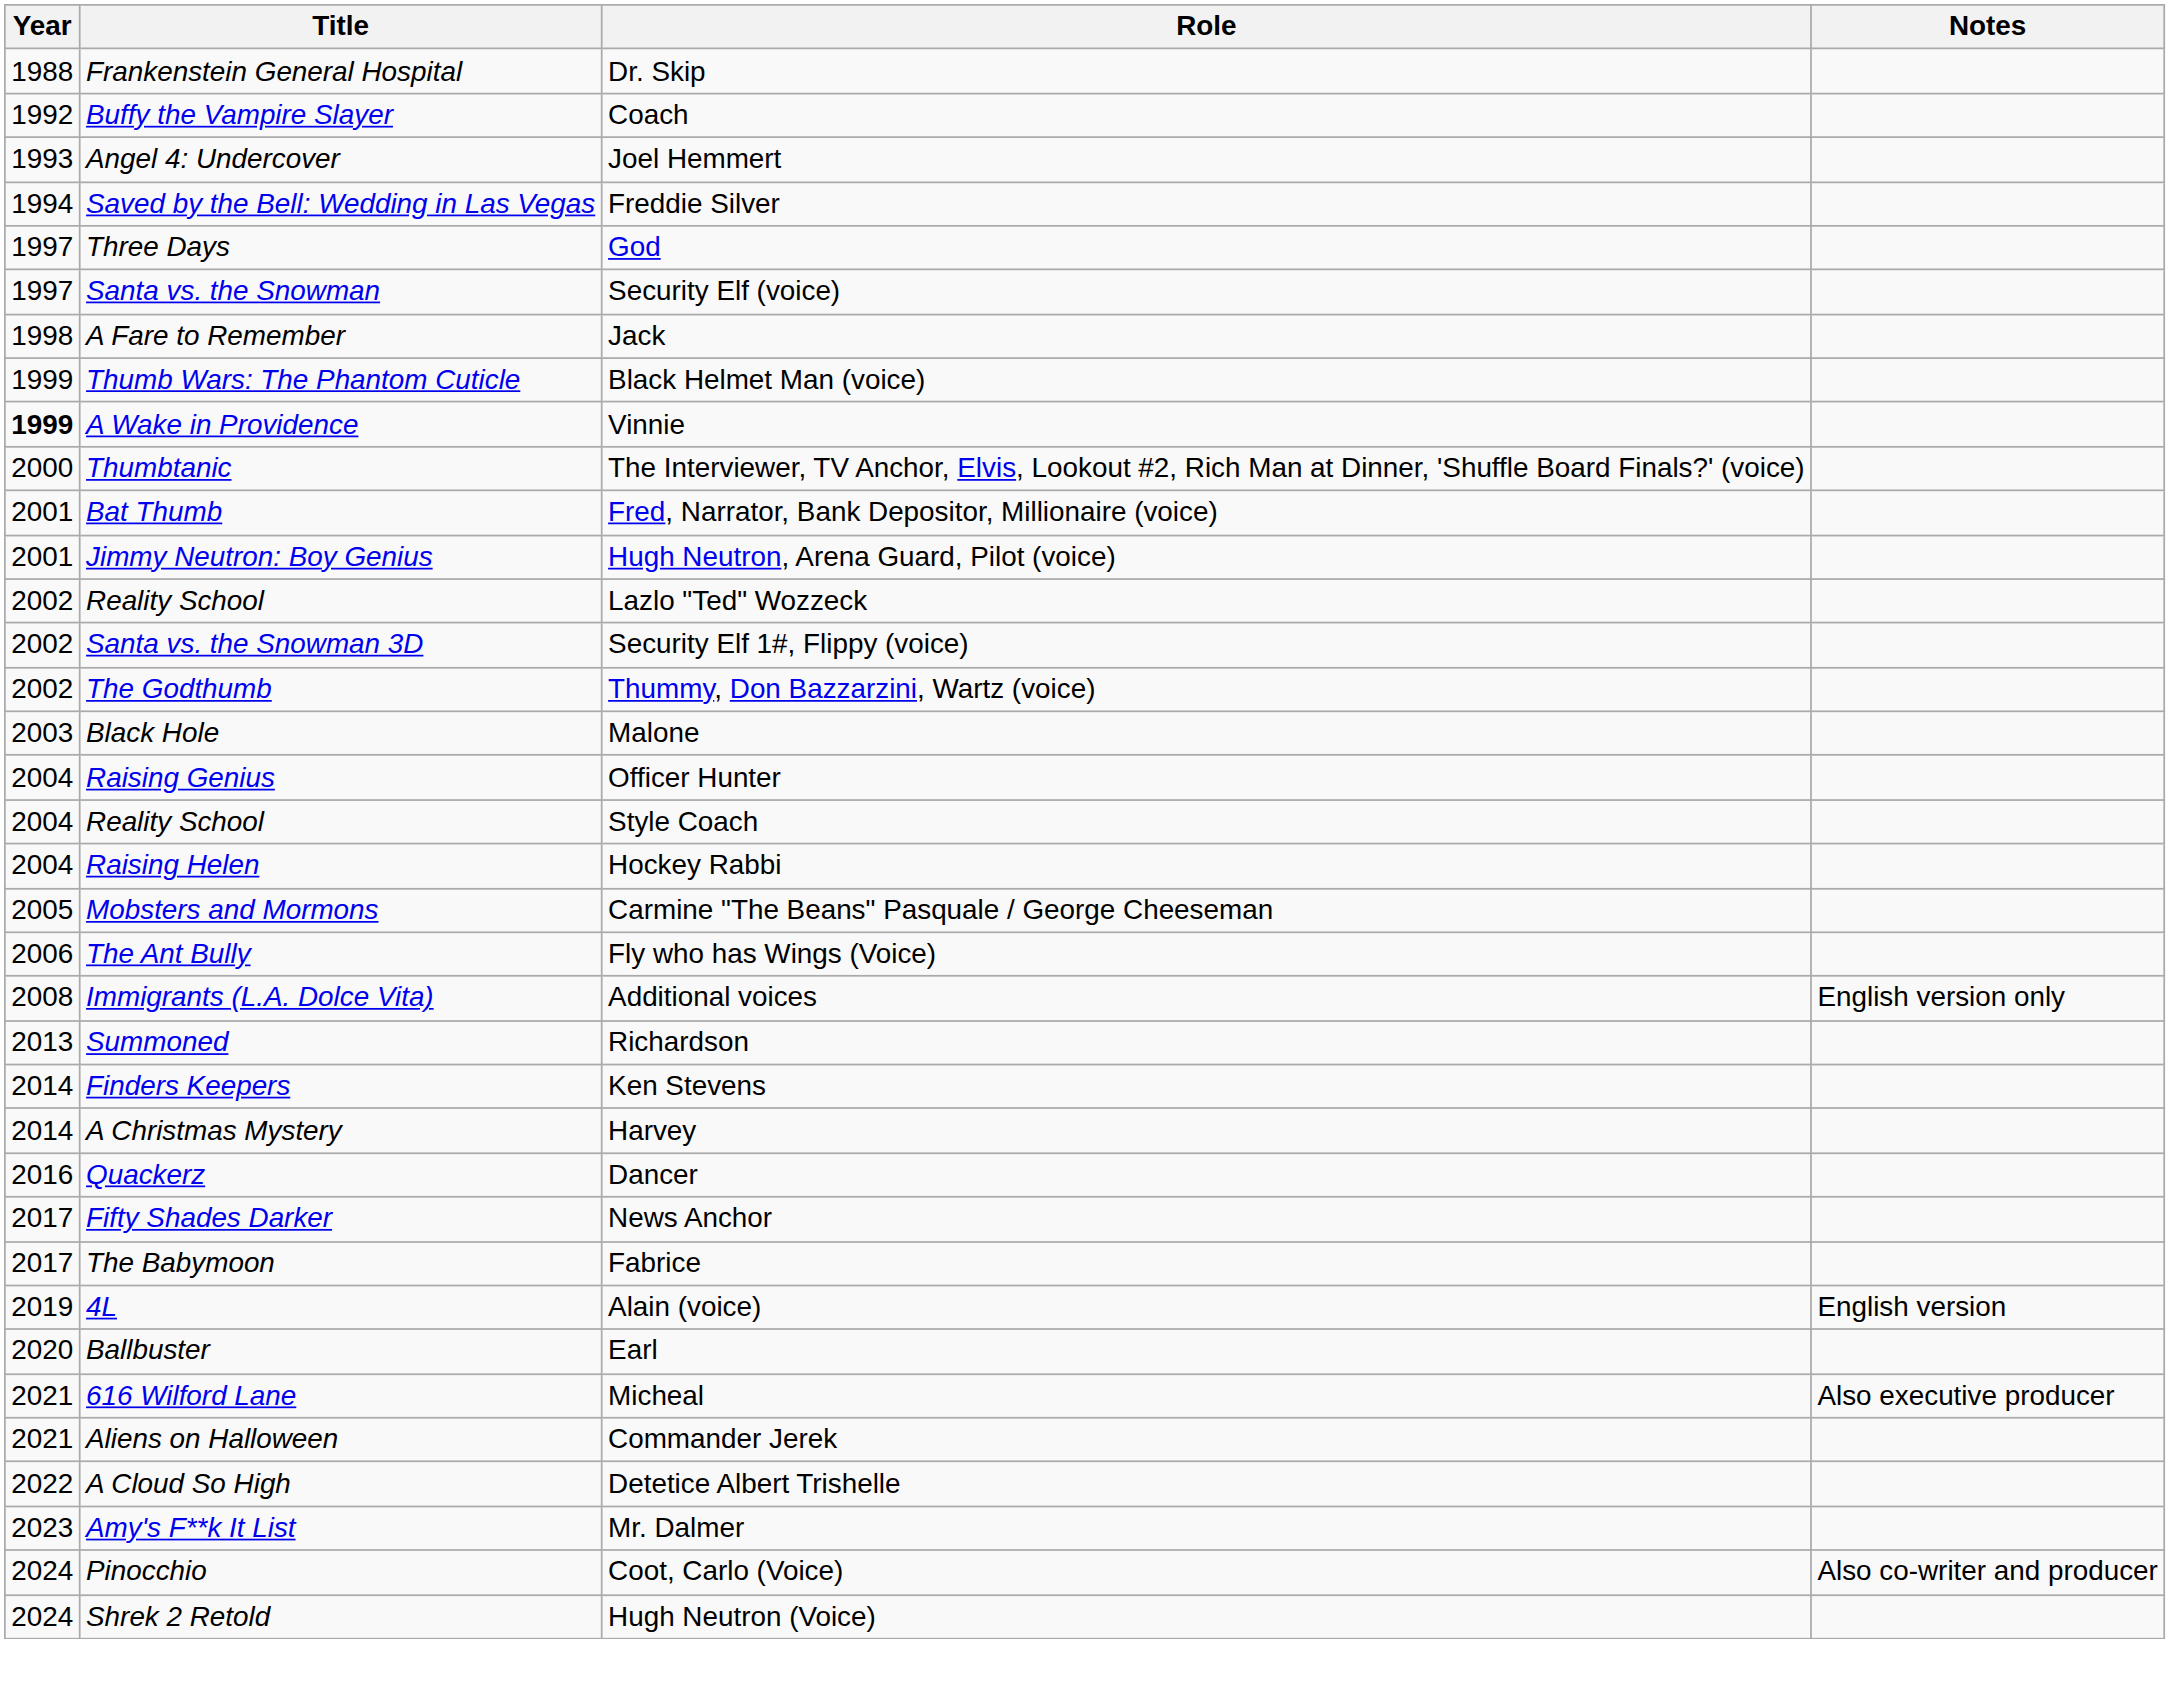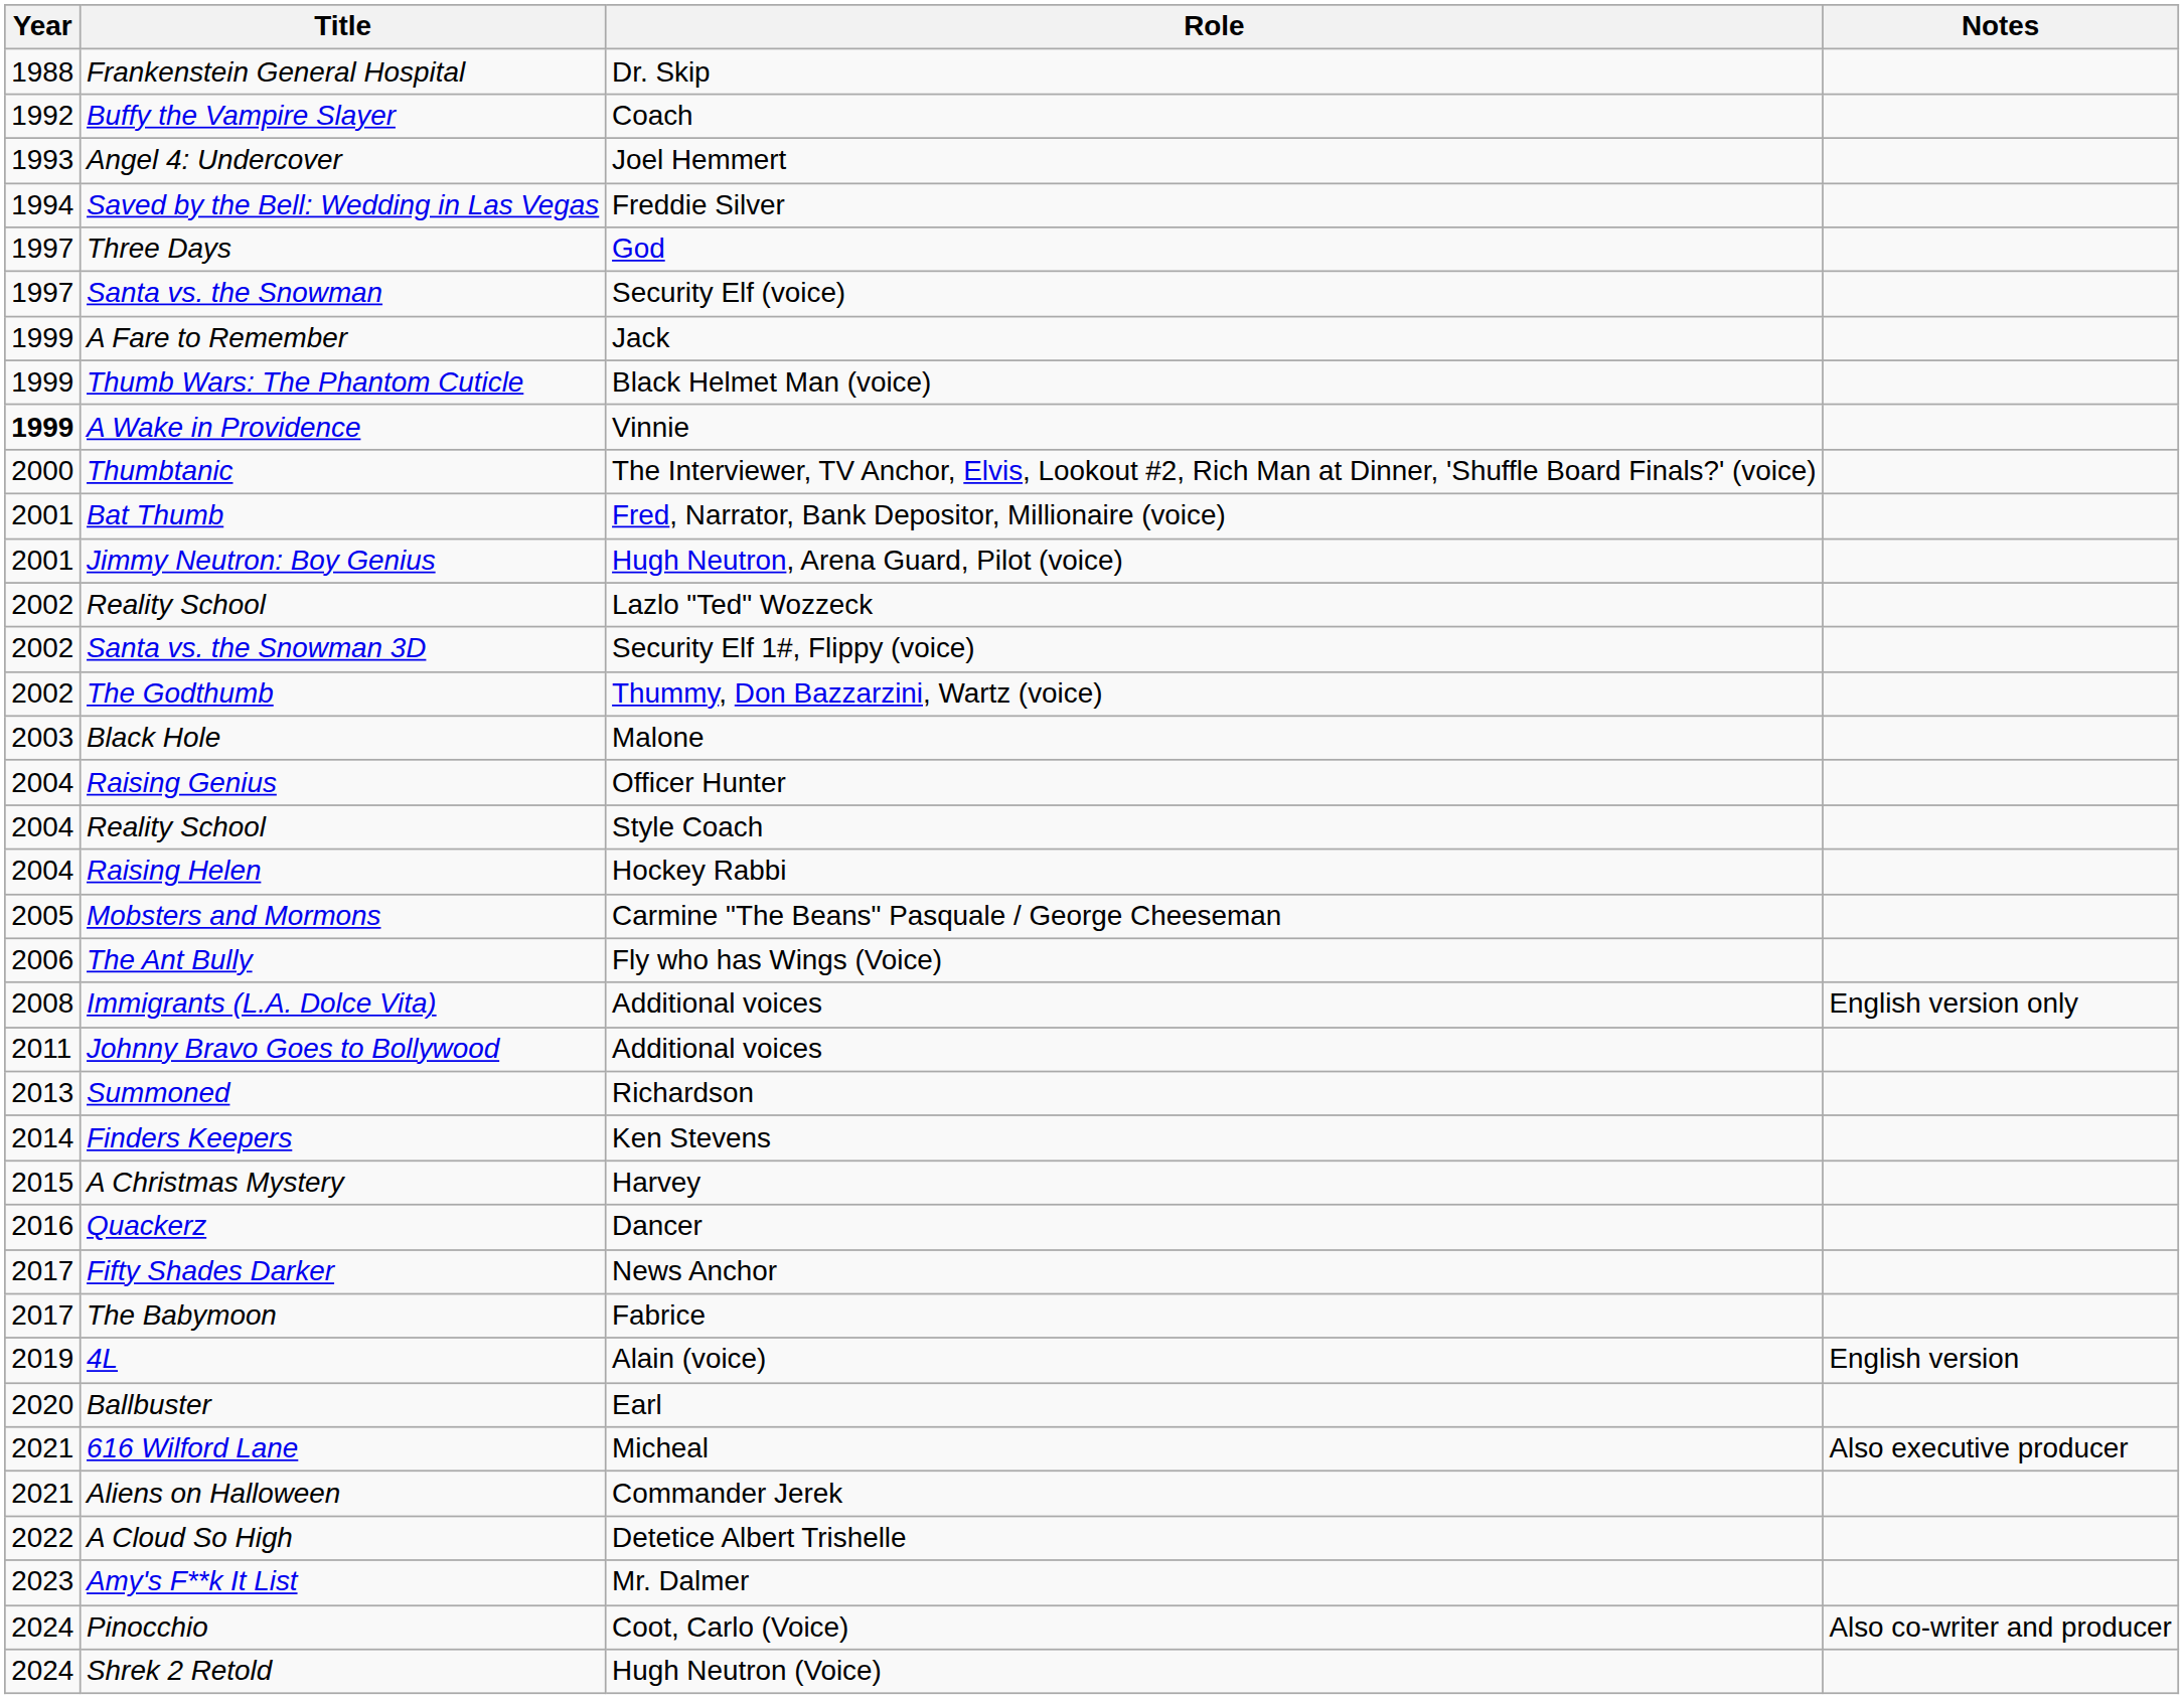A Fare to Remember | Year: 1998 -> 1999
+ row: 2011 | Johnny Bravo Goes to Bollywood | Additional voices
A Christmas Mystery | Year: 2014 -> 2015
